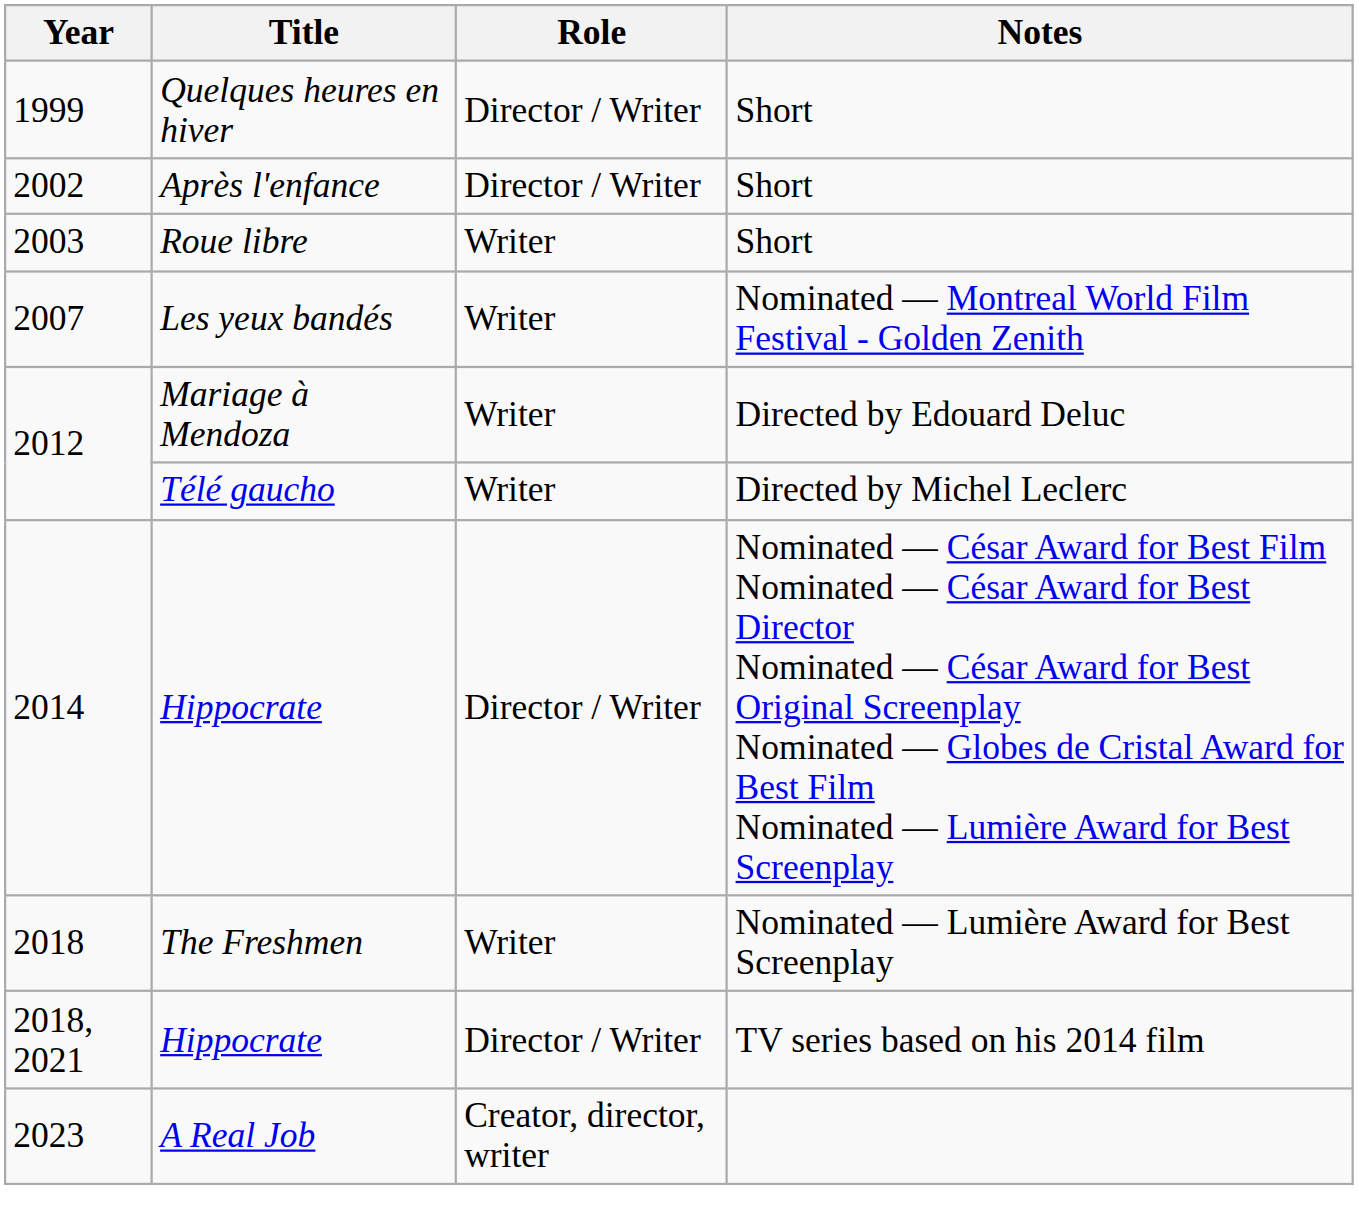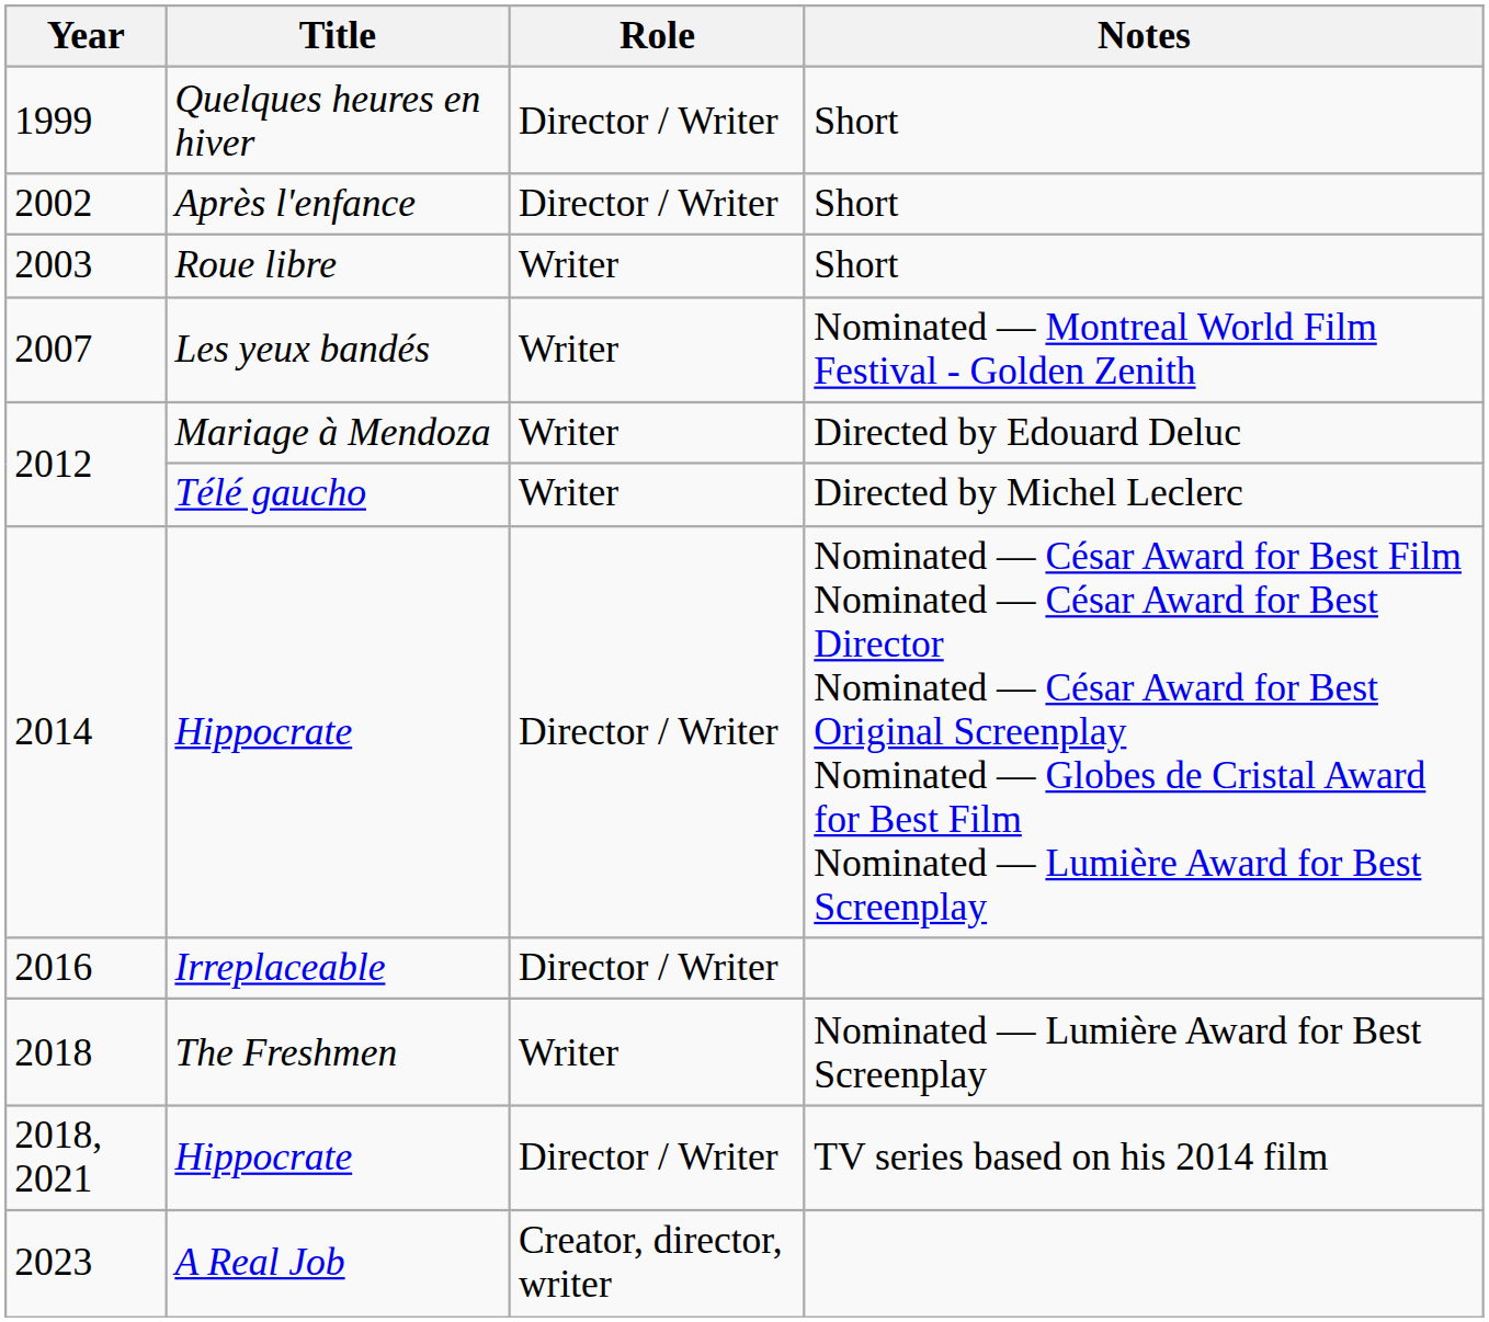+ row: 2016 | Irreplaceable | Director / Writer
